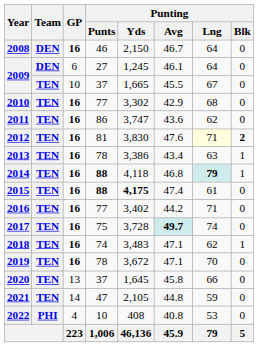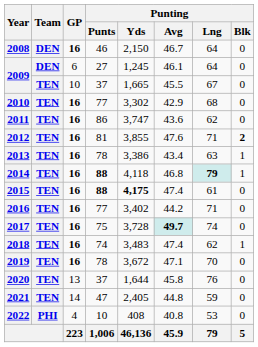2012 | Punting / Yds: 3,830 -> 3,855
2012 | Punting / Lng: lightyellow background -> no background
2018 | Punting / Avg: 47.1 -> 47.4
2020 | Punting / Yds: 1,645 -> 1,644
2020 | Punting / Lng: 66 -> 76
2021 | Punting / Yds: 2,105 -> 2,405
